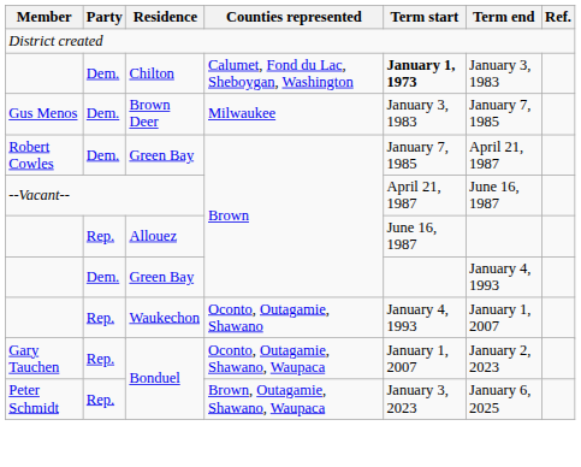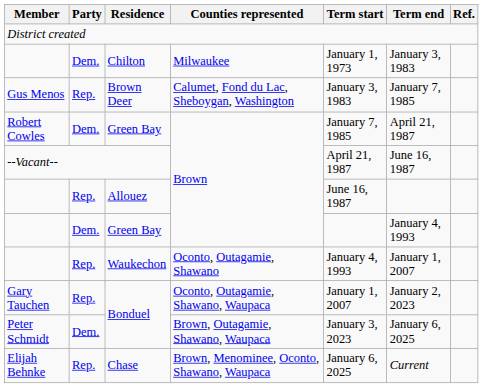Chilton | Counties represented: Calumet, Fond du Lac, Sheboygan, Washington -> Milwaukee
Chilton | Term start: bold -> normal
Brown Deer | Party: Dem. -> Rep.
Brown Deer | Counties represented: Milwaukee -> Calumet, Fond du Lac, Sheboygan, Washington
Peter Schmidt / Bonduel | Party: Rep. -> Dem.
+ row: Elijah Behnke | Rep. | Chase | Brown, Menominee, Oconto, Shawano, Waupaca | January 6, 2025 | Current
